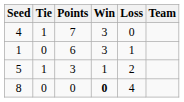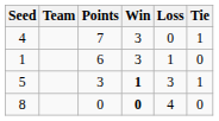columns swapped: Team <-> Tie
5 | Win: normal -> bold
5 | Loss: 2 -> 3
